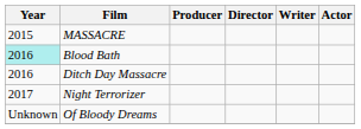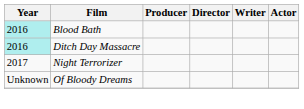- row: 2015 | MASSACRE
Ditch Day Massacre | Year: no background -> paleturquoise background
